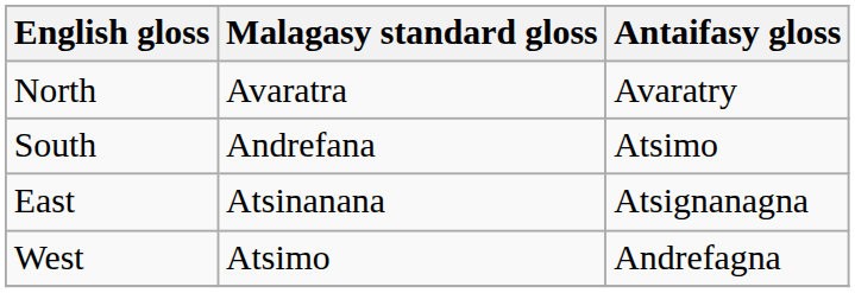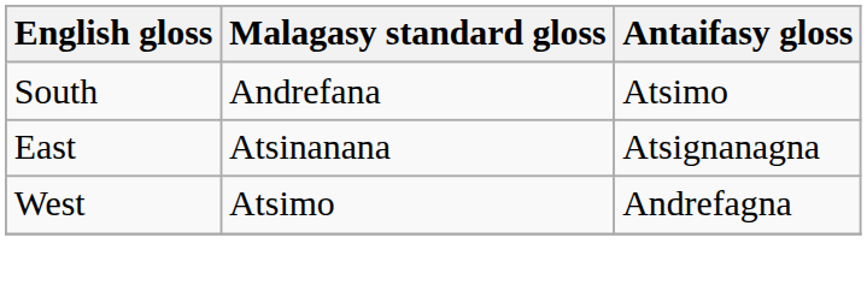- row: North | Avaratra | Avaratry
